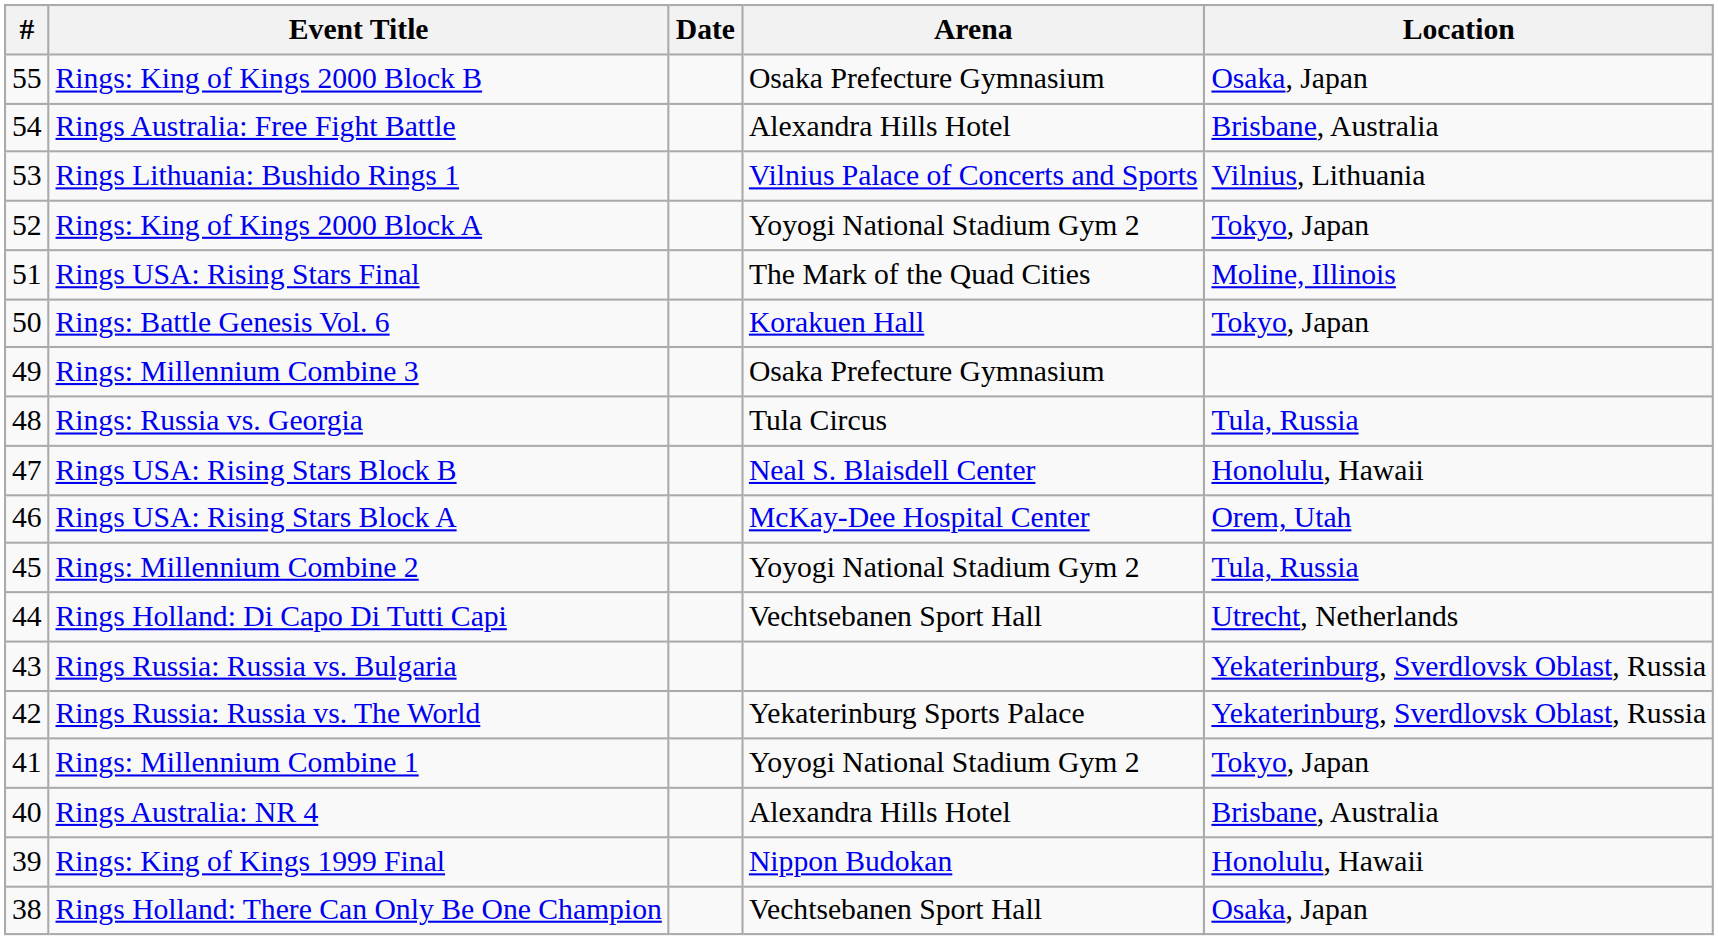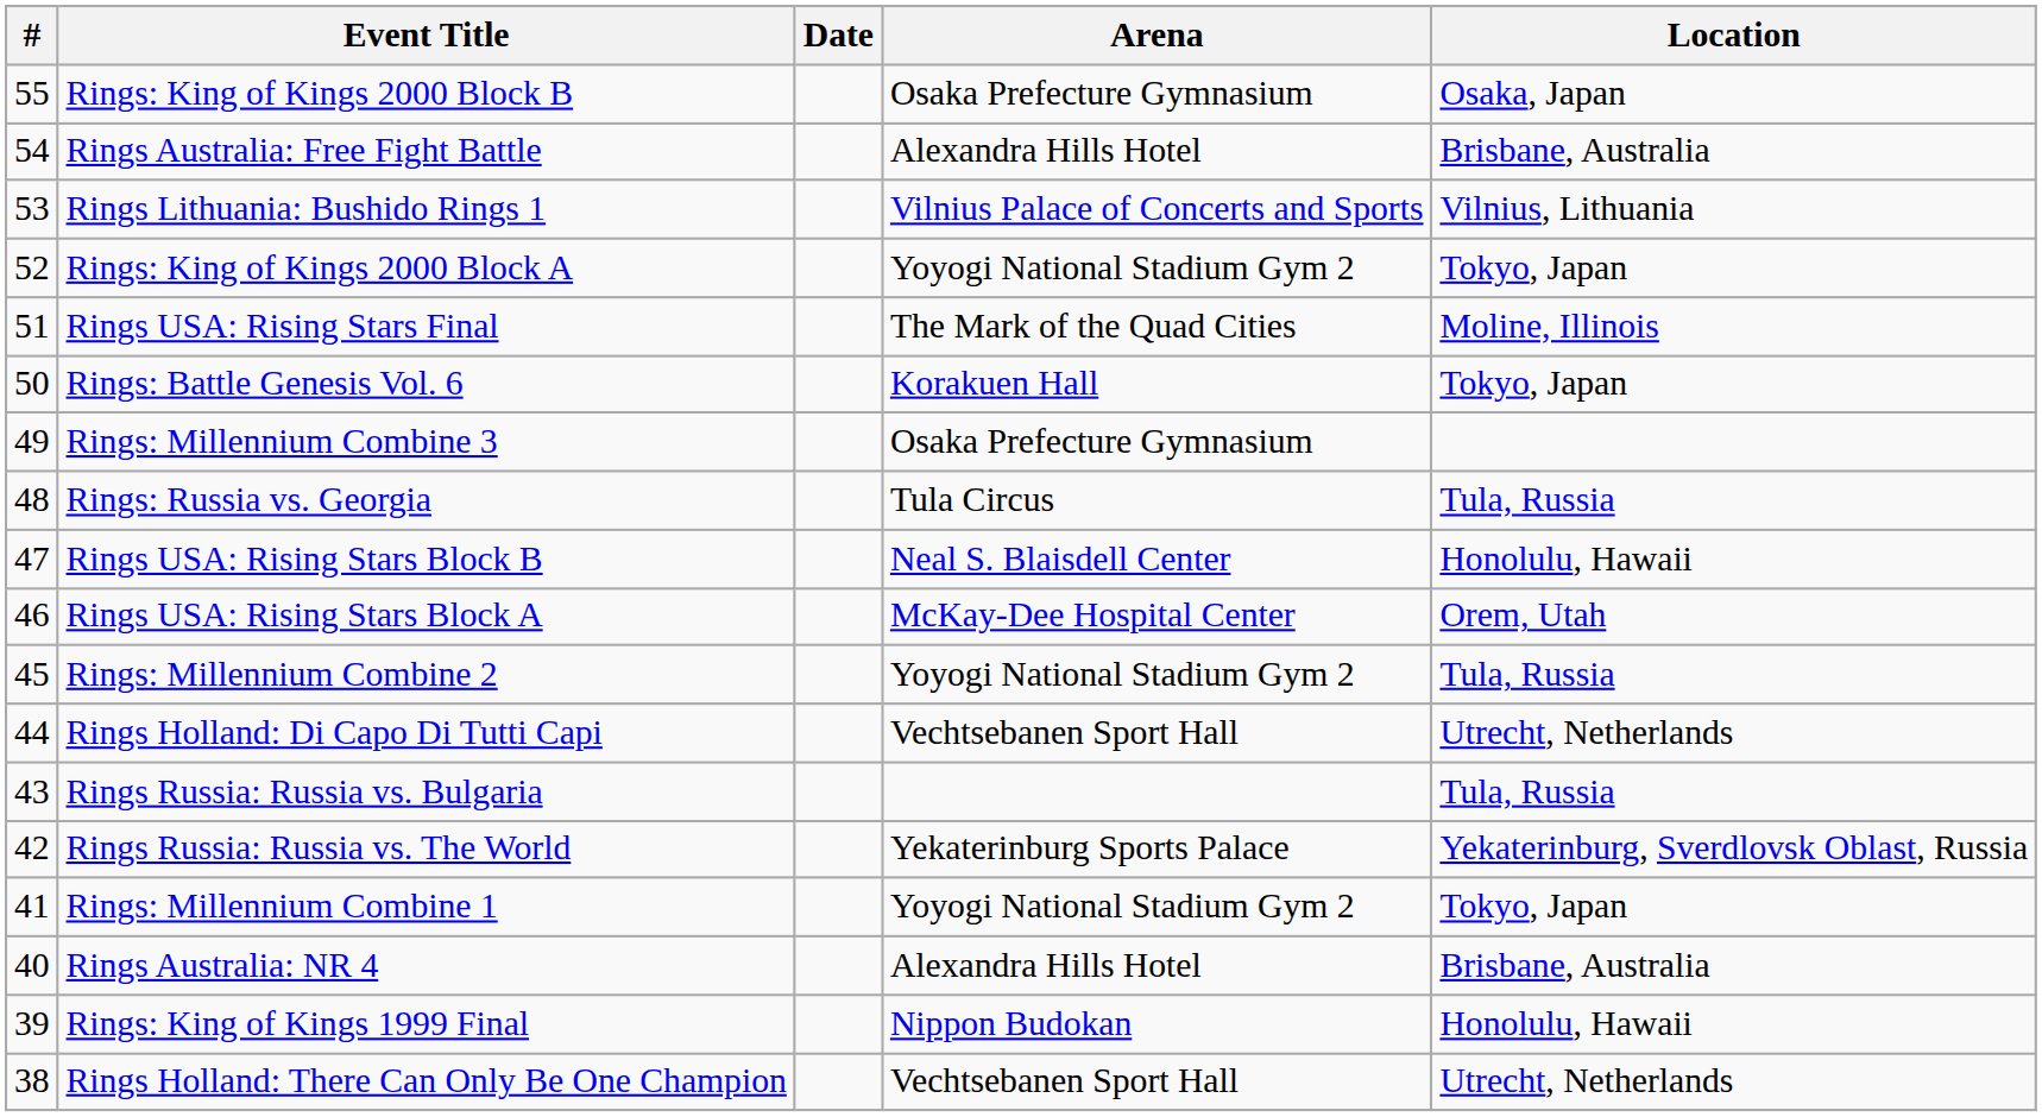Rings Russia: Russia vs. Bulgaria | Location: Yekaterinburg, Sverdlovsk Oblast, Russia -> Tula, Russia
Rings Holland: There Can Only Be One Champion | Location: Osaka, Japan -> Utrecht, Netherlands
